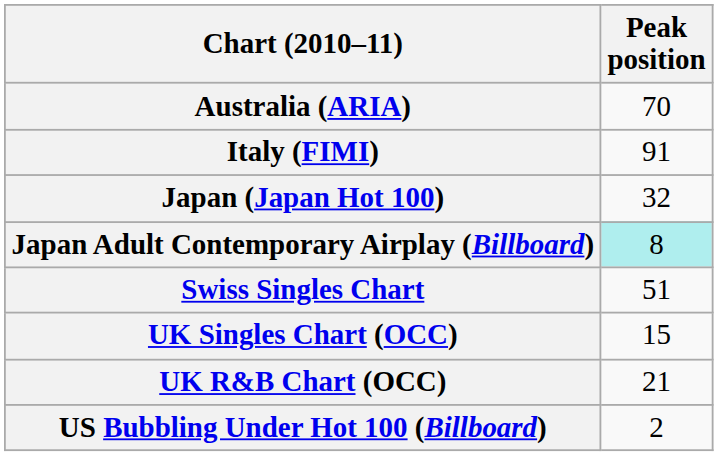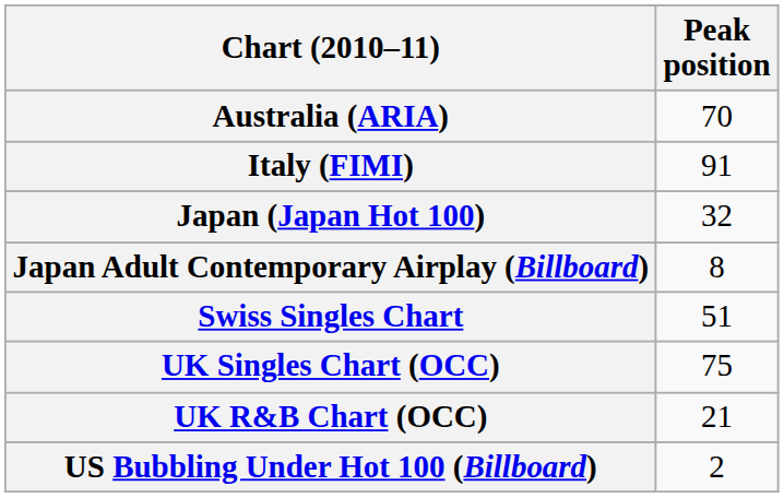Japan Adult Contemporary Airplay (Billboard) | Peak position: paleturquoise background -> no background
UK Singles Chart (OCC) | Peak position: 15 -> 75
